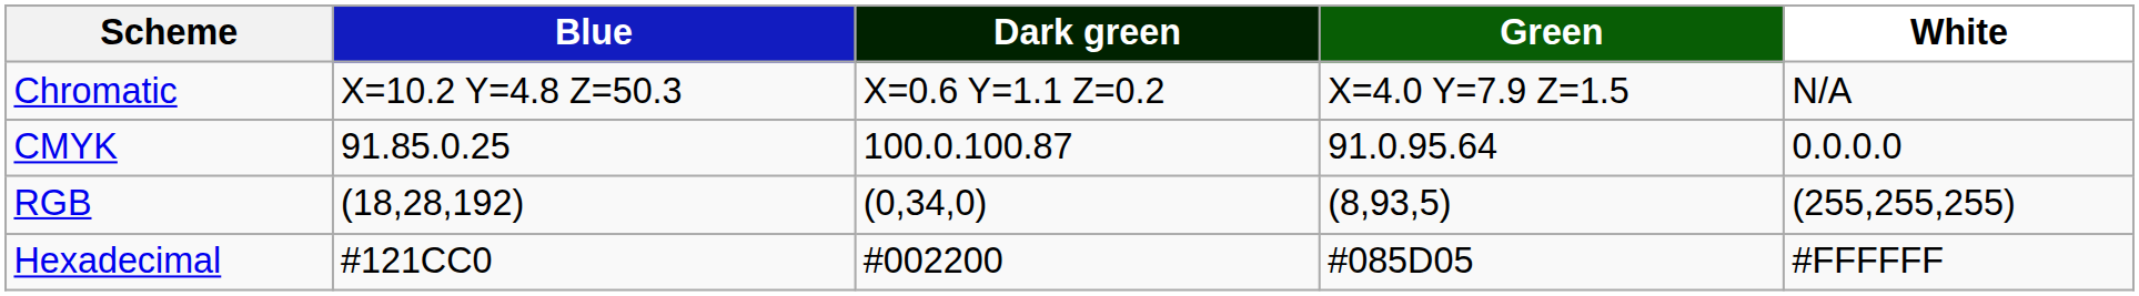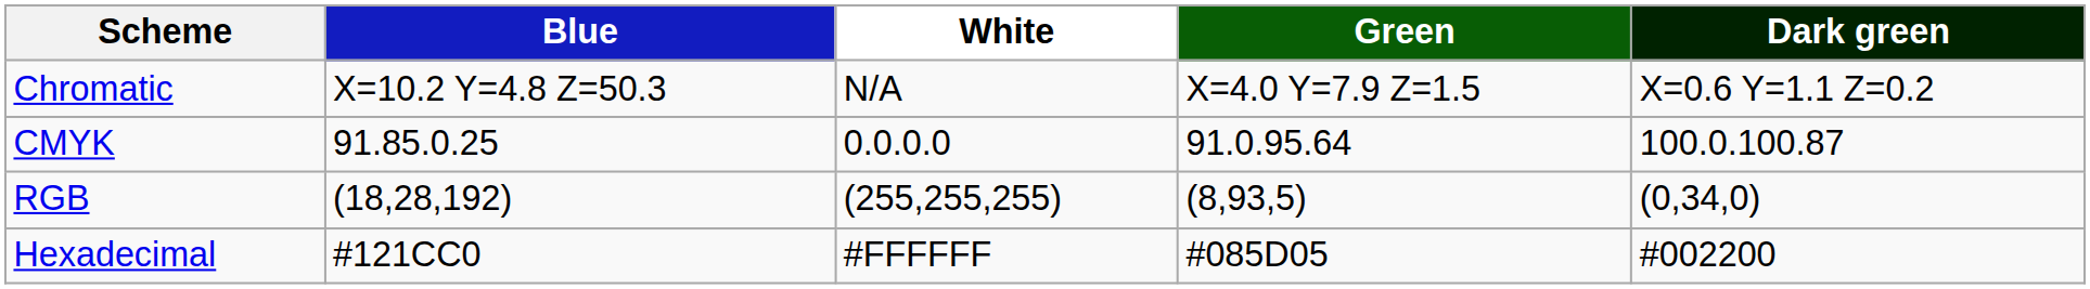columns swapped: White <-> Dark green
